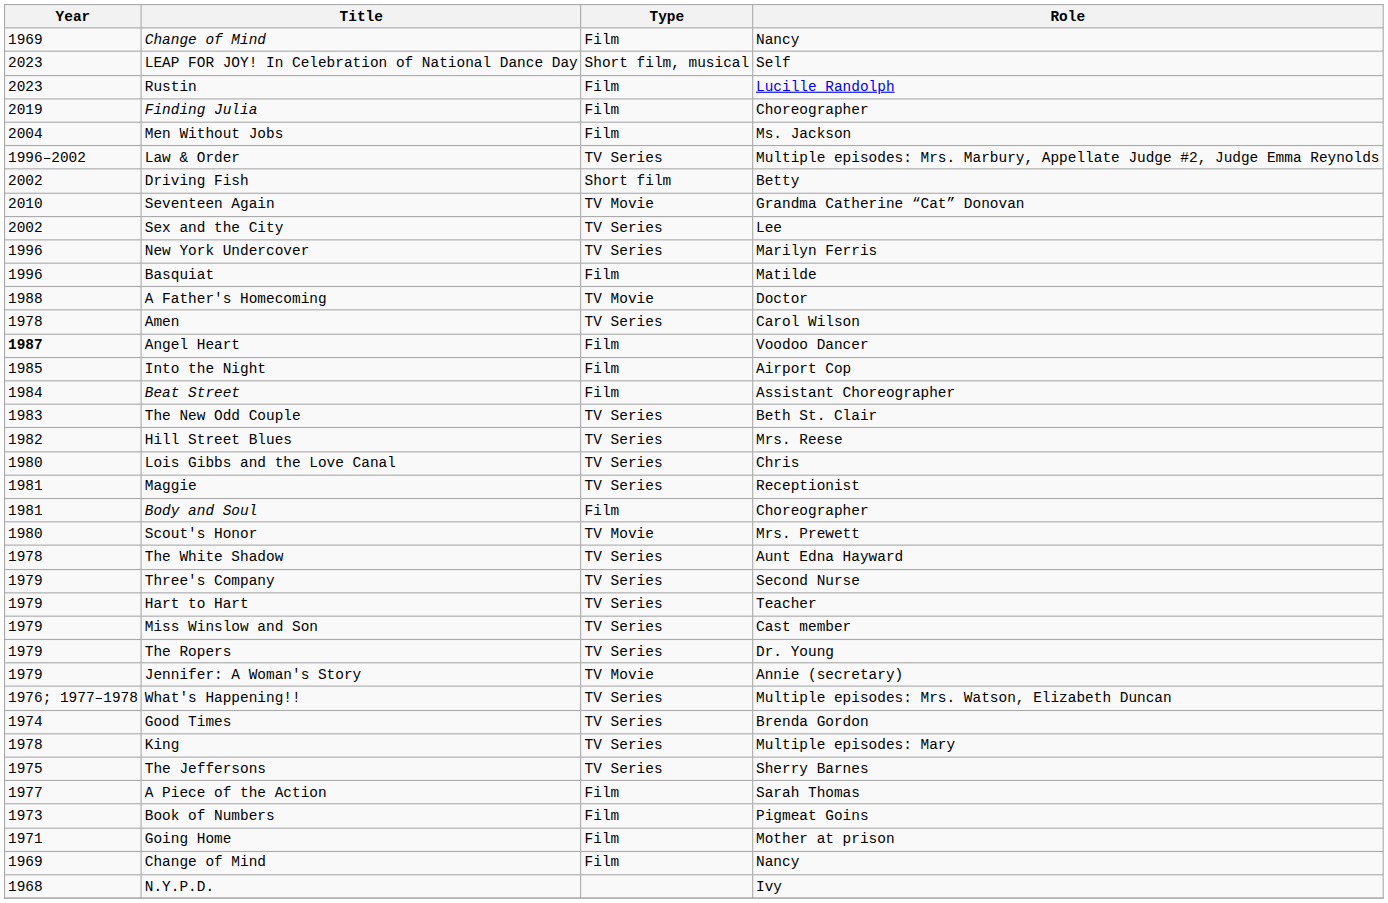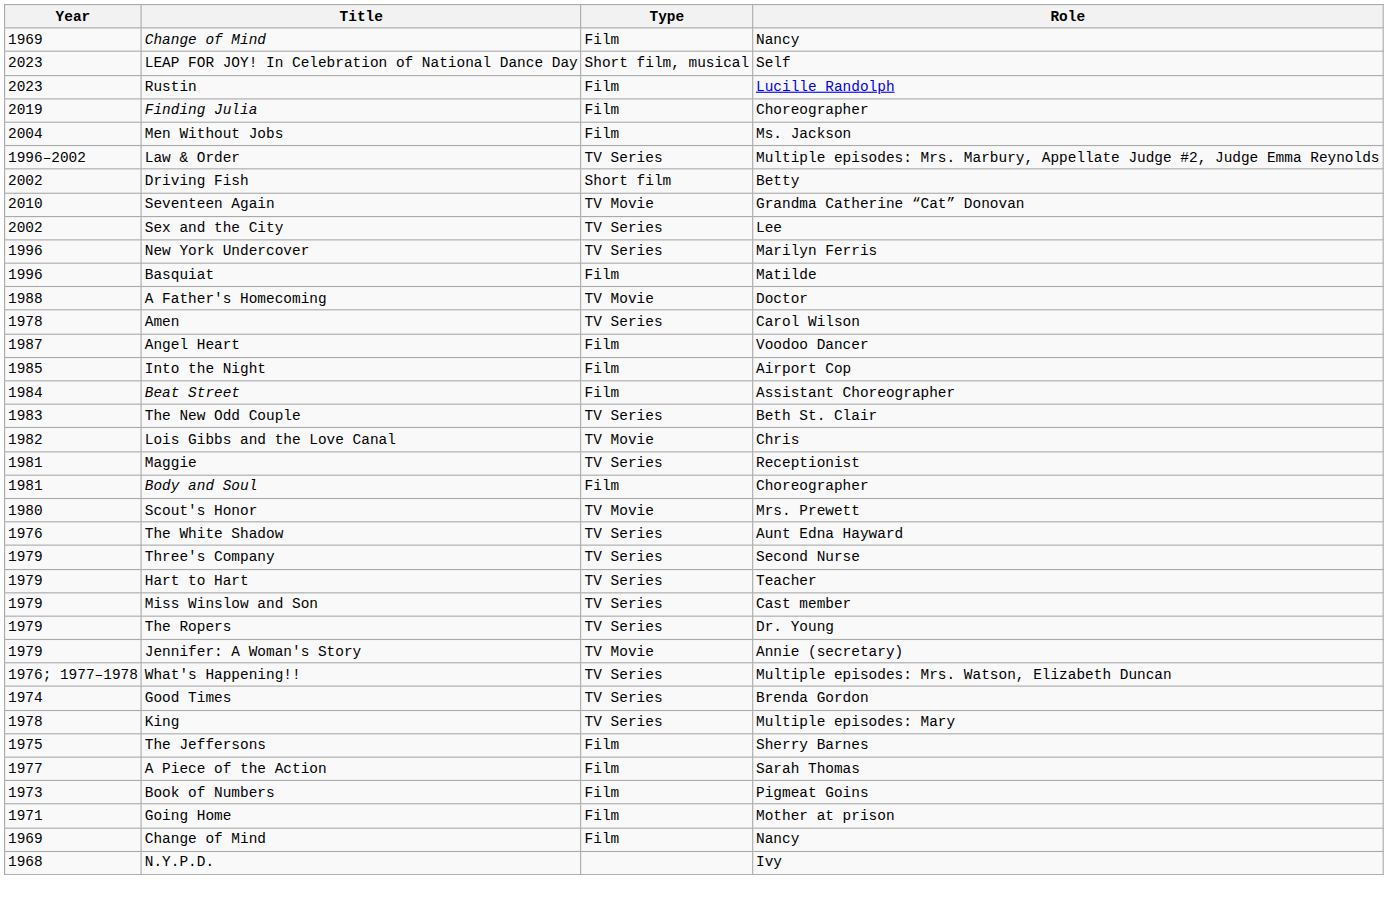Angel Heart | Year: bold -> normal
- row: 1982 | Hill Street Blues | TV Series | Mrs. Reese
Lois Gibbs and the Love Canal | Year: 1980 -> 1982
Lois Gibbs and the Love Canal | Type: TV Series -> TV Movie
The White Shadow | Year: 1978 -> 1976
The Jeffersons | Type: TV Series -> Film
